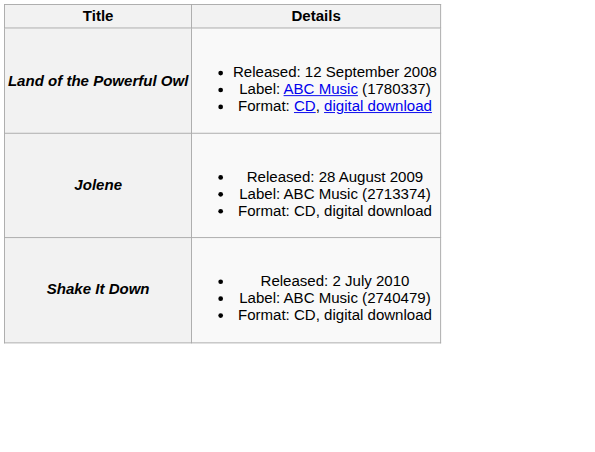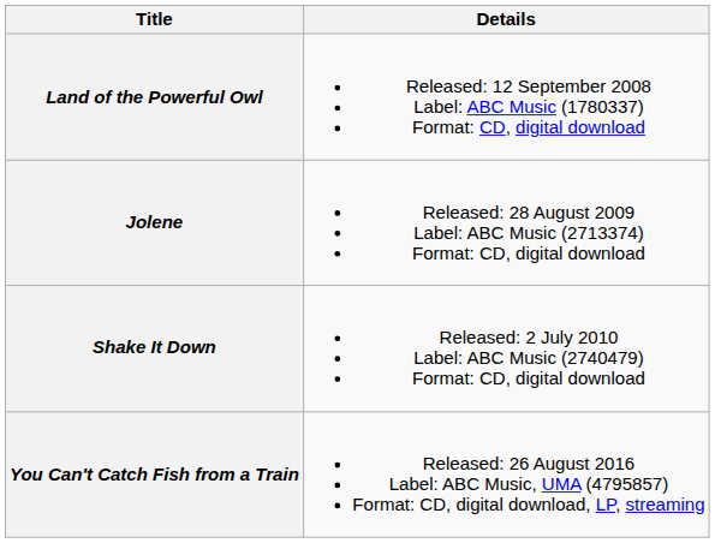+ row: You Can't Catch Fish from a Train | Released: 26 August 2016 Label: ABC Music, UMA (4795857) Format: CD, digital download, LP, streaming
